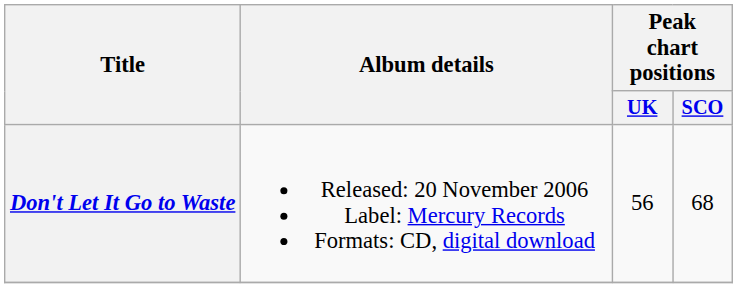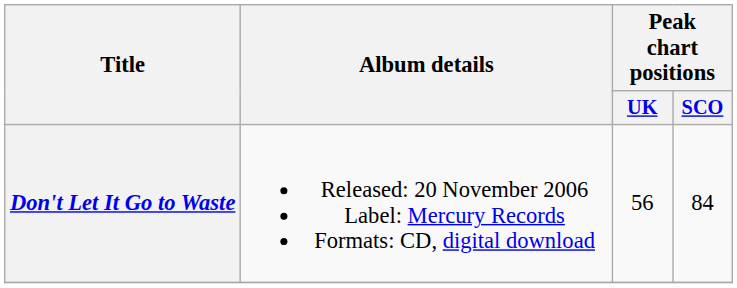Don't Let It Go to Waste | Peak chart positions / SCO: 68 -> 84
